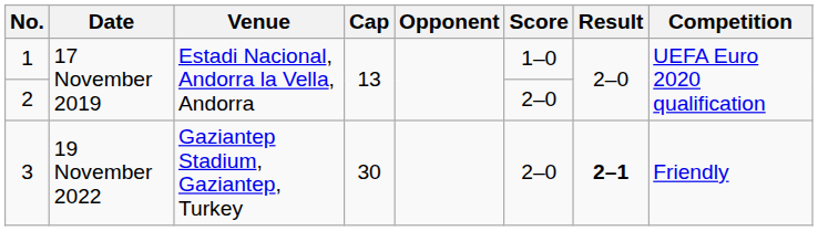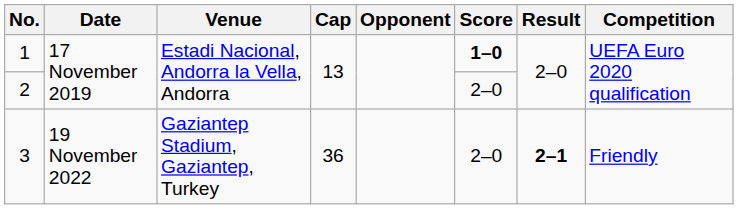1 | Score: normal -> bold
3 | Cap: 30 -> 36
